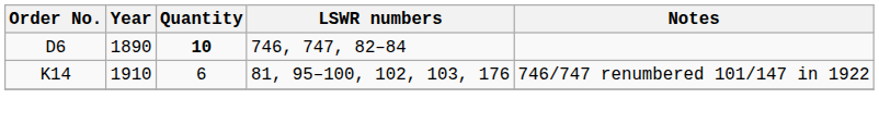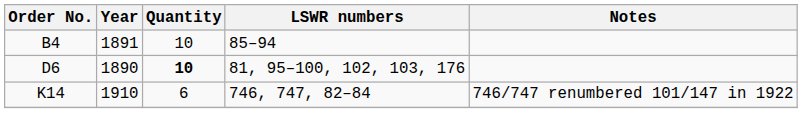+ row: B4 | 1891 | 10 | 85–94
D6 | LSWR numbers: 746, 747, 82–84 -> 81, 95–100, 102, 103, 176
K14 | LSWR numbers: 81, 95–100, 102, 103, 176 -> 746, 747, 82–84
